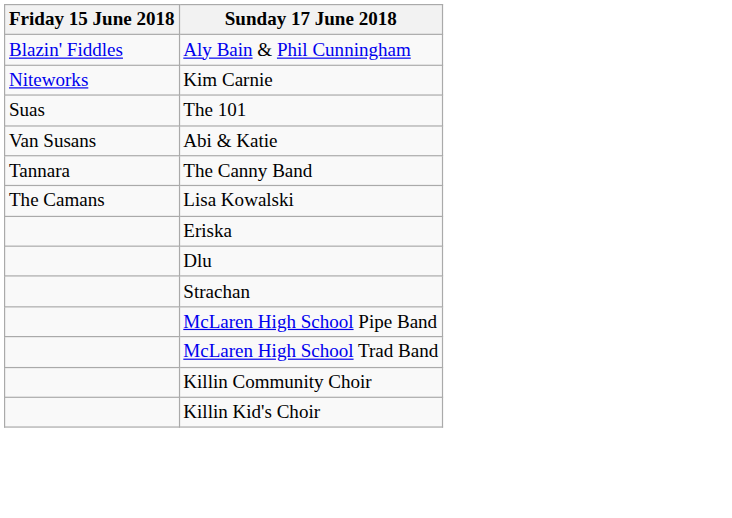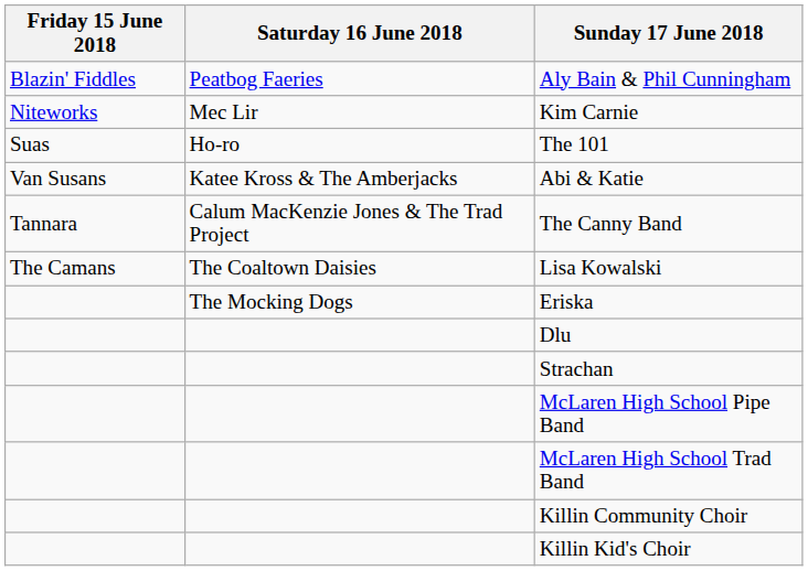+ column: Saturday 16 June 2018 | Peatbog Faeries | Mec Lir | Ho-ro | Katee Kross & The Amberjacks | Calum MacKenzie Jones & The Trad Project | The Coaltown Daisies | The Mocking Dogs
